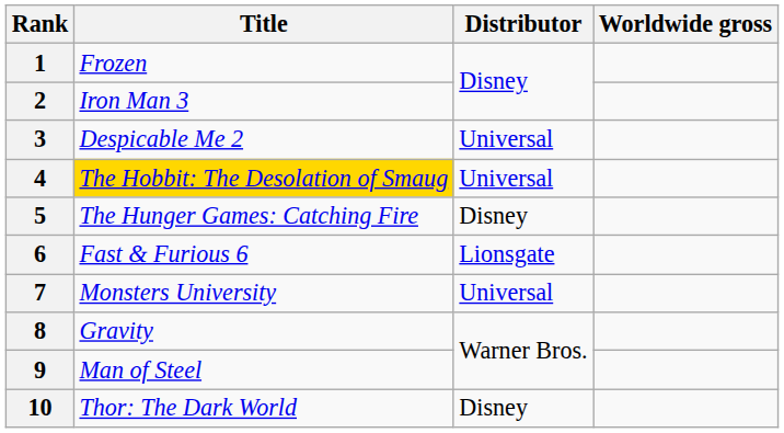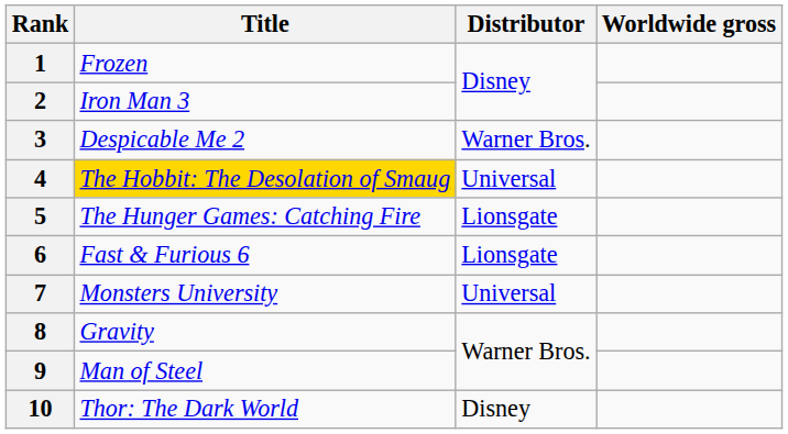3 | Distributor: Universal -> Warner Bros.
5 | Distributor: Disney -> Lionsgate
